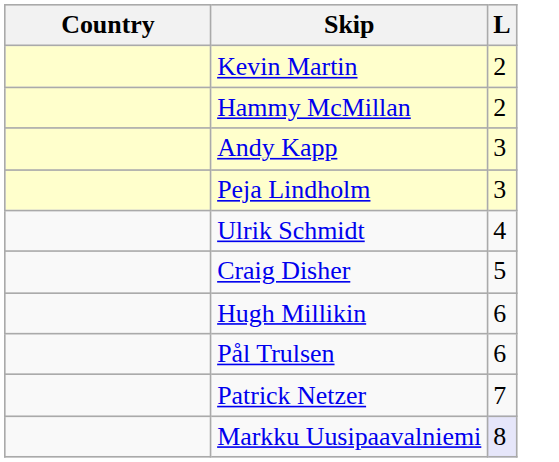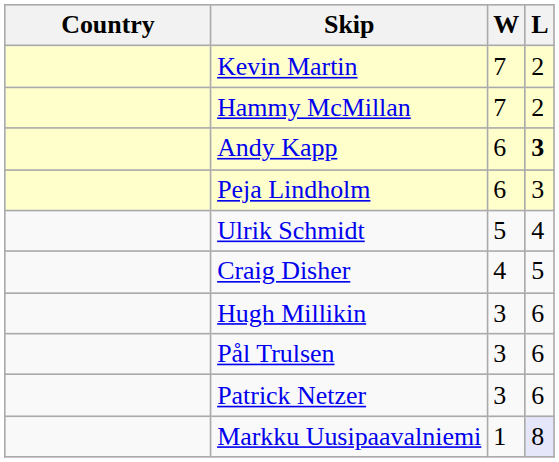+ column: W | 7 | 7 | 6 | 6 | 5 | 4 | 3 | 3 | 3 | 1
Andy Kapp | L: normal -> bold
Patrick Netzer | L: 7 -> 6
